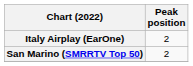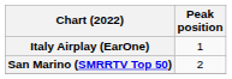Italy Airplay (EarOne) | Peak position: 2 -> 1
